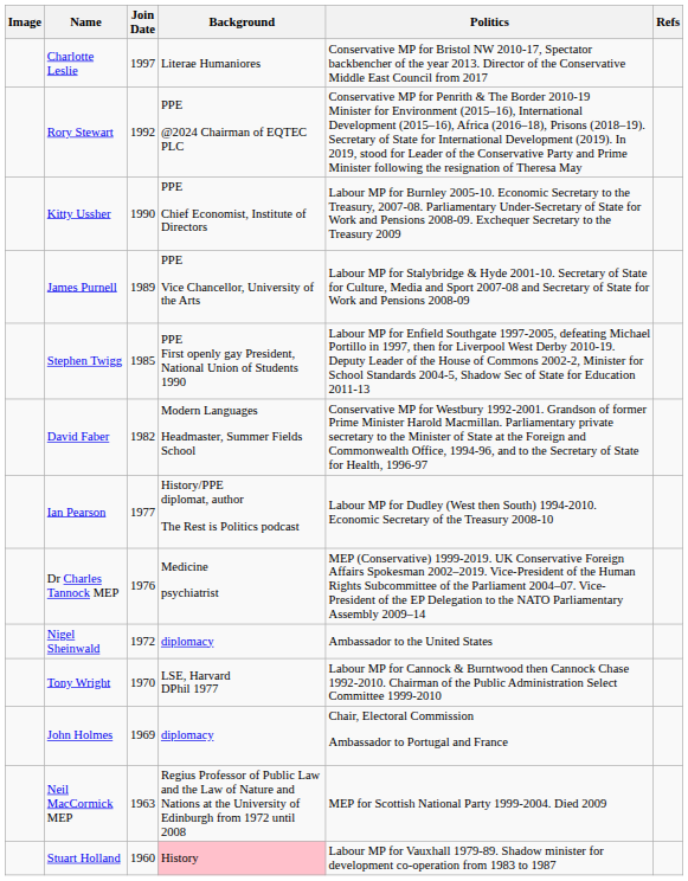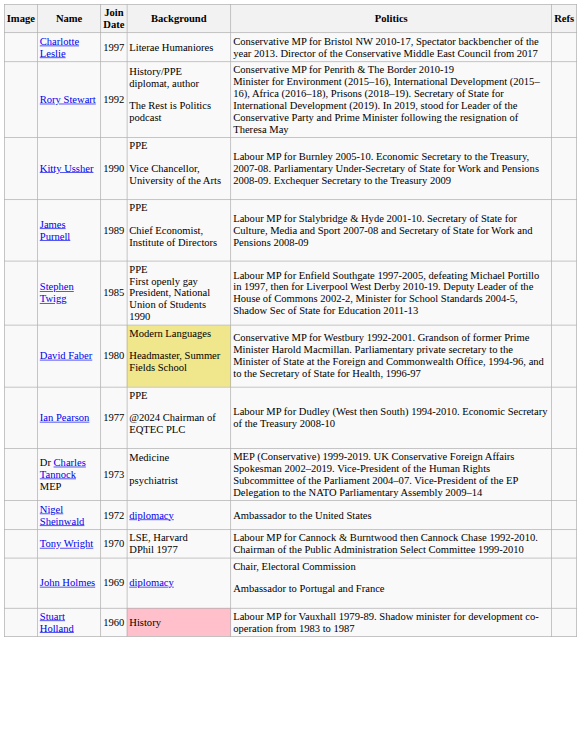Rory Stewart | Background: PPE @2024 Chairman of EQTEC PLC -> History/PPE diplomat, author The Rest is Politics podcast
Kitty Ussher | Background: PPE Chief Economist, Institute of Directors -> PPE Vice Chancellor, University of the Arts
James Purnell | Background: PPE Vice Chancellor, University of the Arts -> PPE Chief Economist, Institute of Directors
David Faber | Join Date: 1982 -> 1980
David Faber | Background: no background -> khaki background
Ian Pearson | Background: History/PPE diplomat, author The Rest is Politics podcast -> PPE @2024 Chairman of EQTEC PLC
Dr Charles Tannock MEP | Join Date: 1976 -> 1973
- row: Neil MacCormick MEP | 1963 | Regius Professor of Public Law and the Law of Nature and Nations at the University of Edinburgh from 1972 until 2008 | MEP for Scottish National Party 1999-2004. Died 2009
